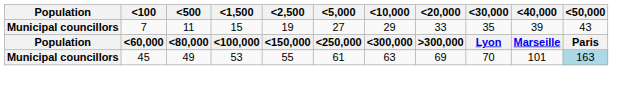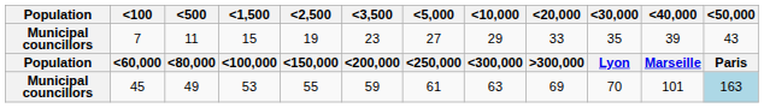+ column: <3,500 | 23 | <200,000 | 59
